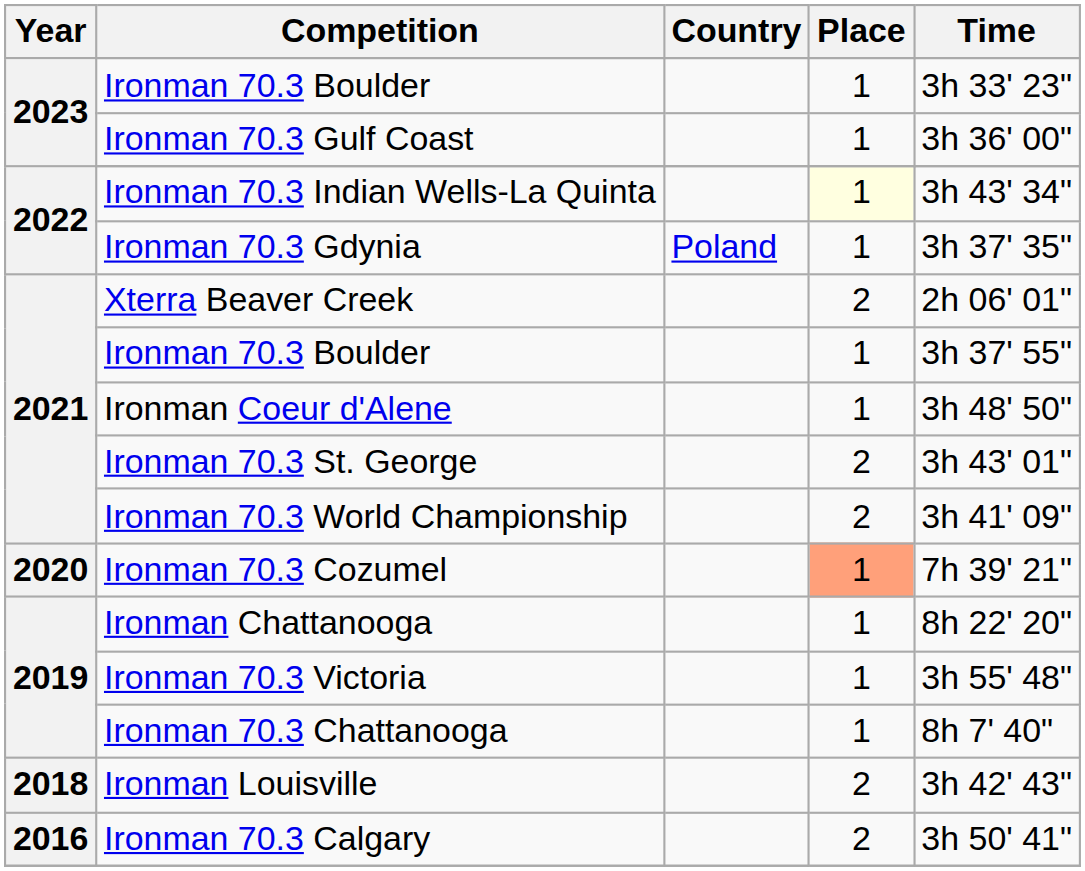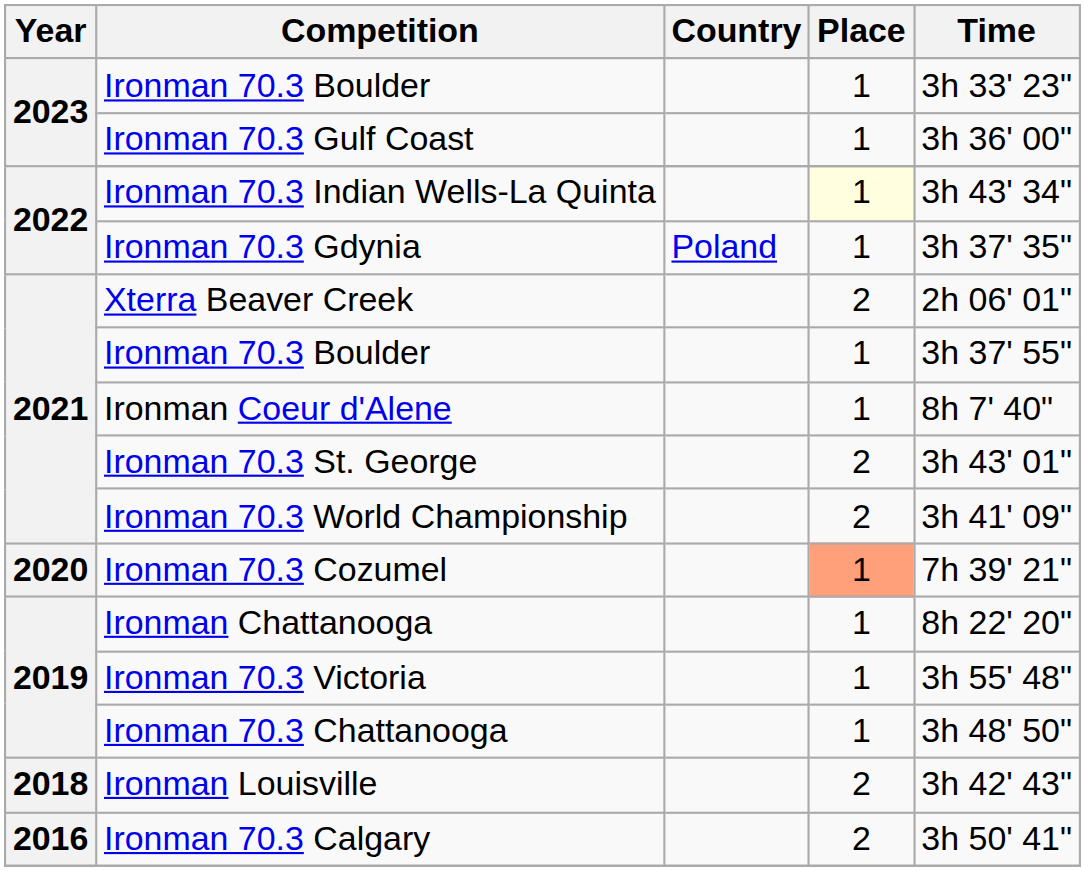Ironman Coeur d'Alene | Time: 3h 48' 50" -> 8h 7' 40"
Ironman 70.3 Chattanooga | Time: 8h 7' 40" -> 3h 48' 50"
